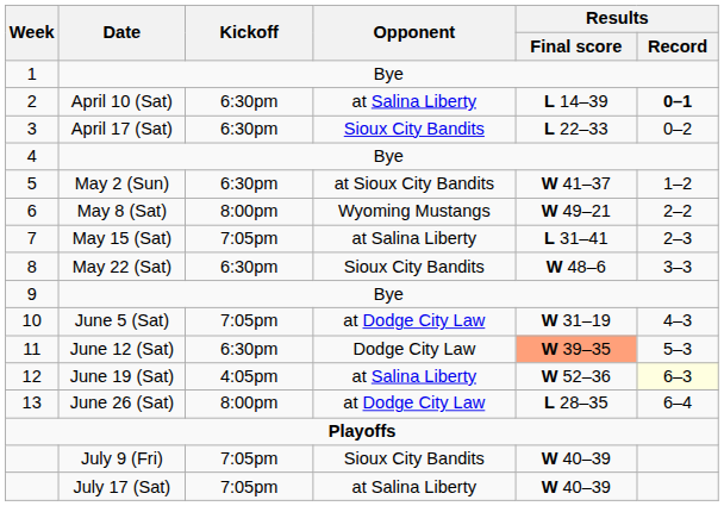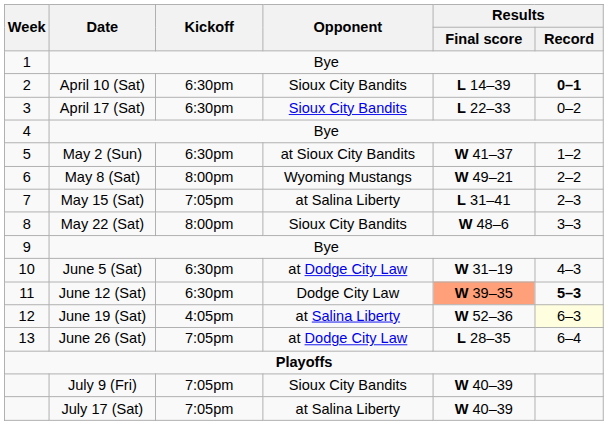2 | Opponent: at Salina Liberty -> Sioux City Bandits
8 | Kickoff: 6:30pm -> 8:00pm
10 | Kickoff: 7:05pm -> 6:30pm
11 | Results / Record: normal -> bold
13 | Kickoff: 8:00pm -> 7:05pm
